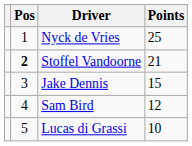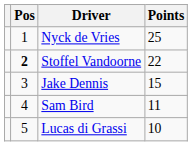Stoffel Vandoorne | Points: 21 -> 22
Sam Bird | Points: 12 -> 11
